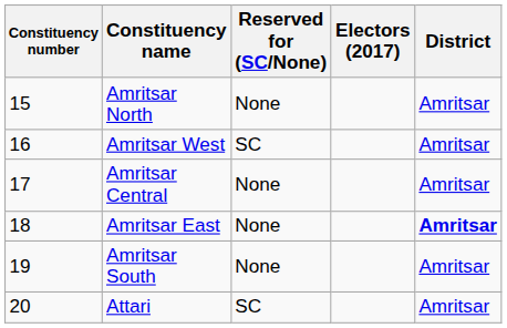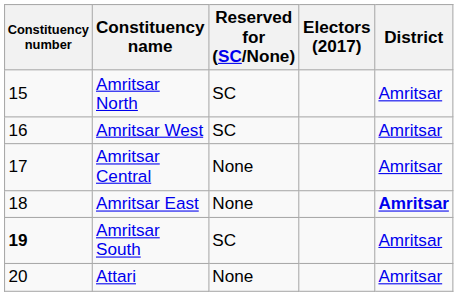Amritsar North | Reserved for (SC/None): None -> SC
Amritsar South | Constituency number: normal -> bold
Amritsar South | Reserved for (SC/None): None -> SC
Attari | Reserved for (SC/None): SC -> None
